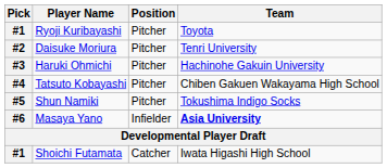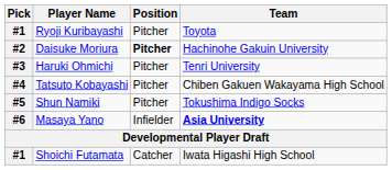Daisuke Moriura | Position: normal -> bold
Daisuke Moriura | Team: Tenri University -> Hachinohe Gakuin University
Haruki Ohmichi | Team: Hachinohe Gakuin University -> Tenri University
